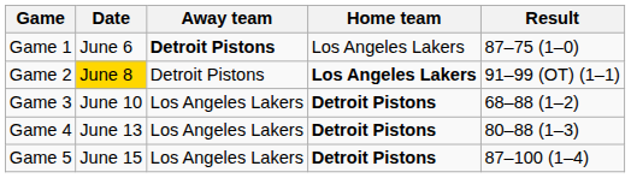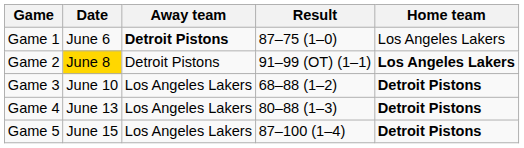columns swapped: Result <-> Home team
